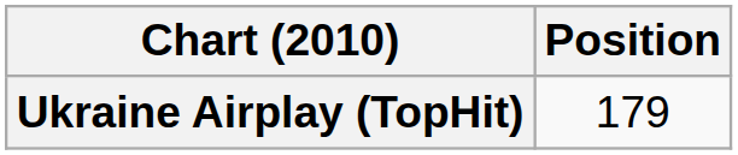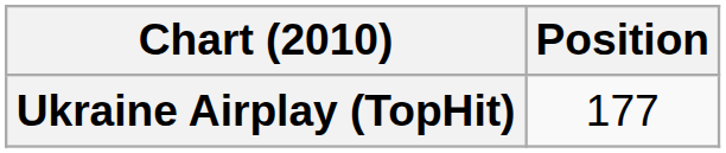Ukraine Airplay (TopHit) | Position: 179 -> 177
